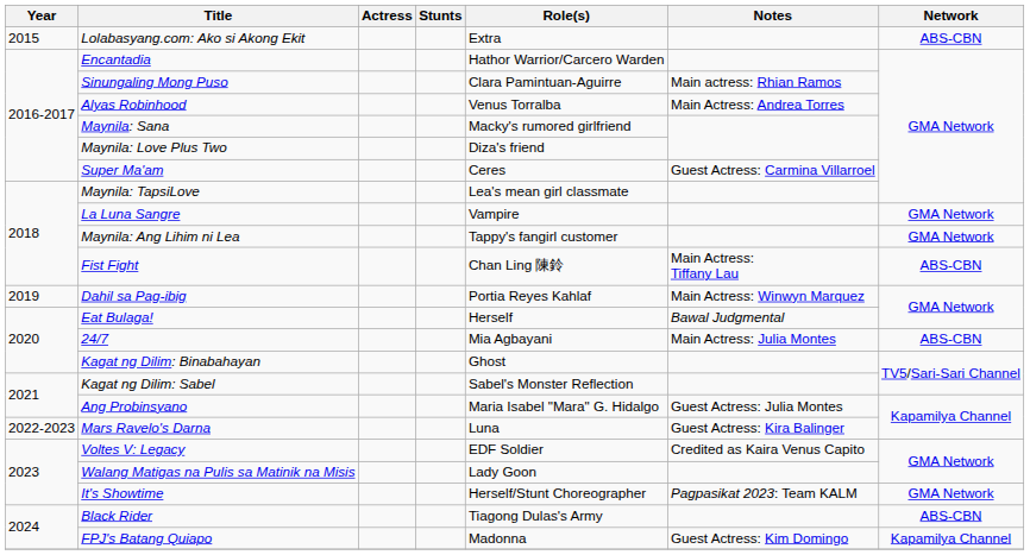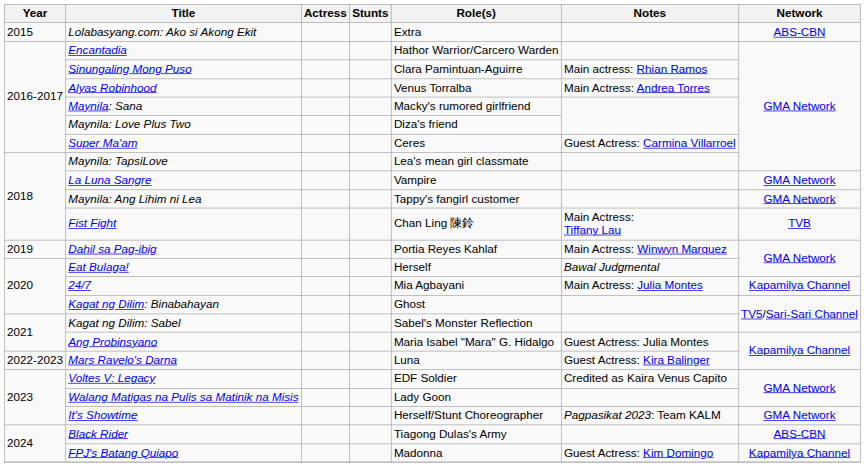Fist Fight | Network: ABS-CBN -> TVB
24/7 | Network: ABS-CBN -> Kapamilya Channel
